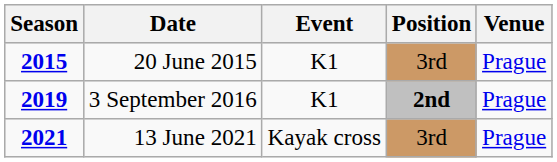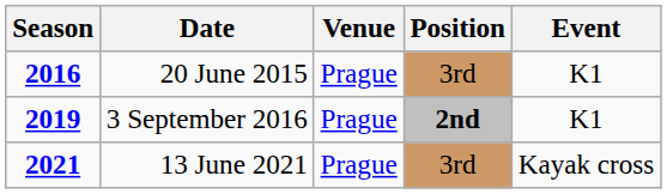columns swapped: Venue <-> Event
20 June 2015 | Season: 2015 -> 2016
